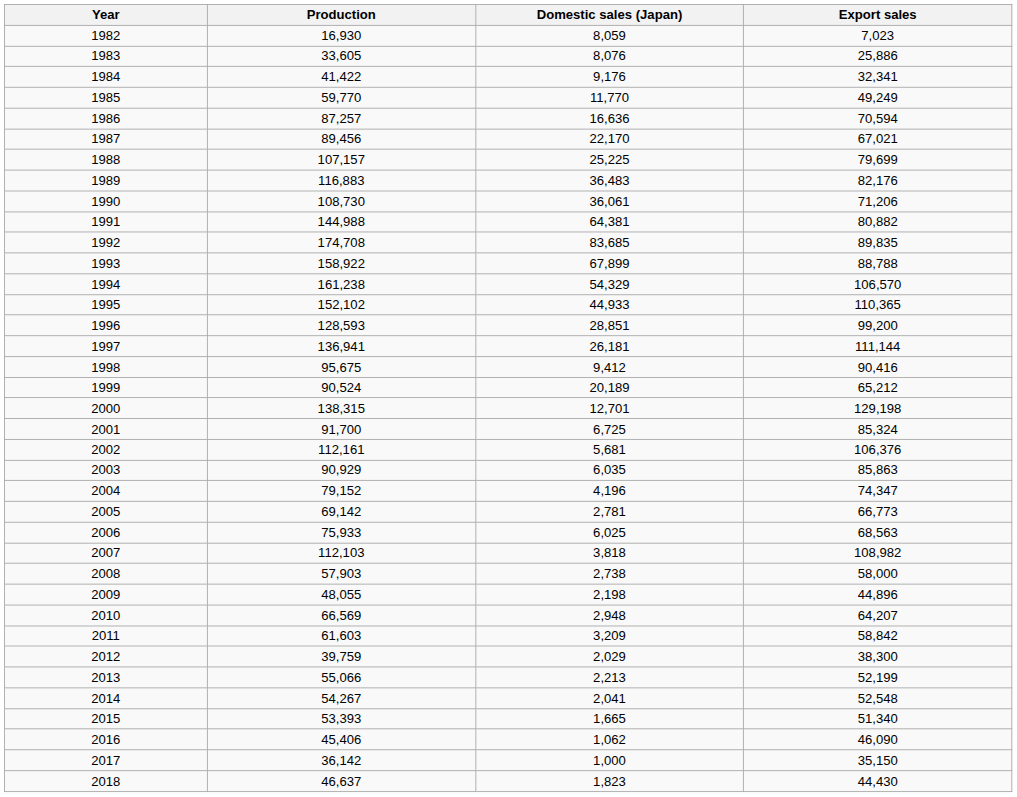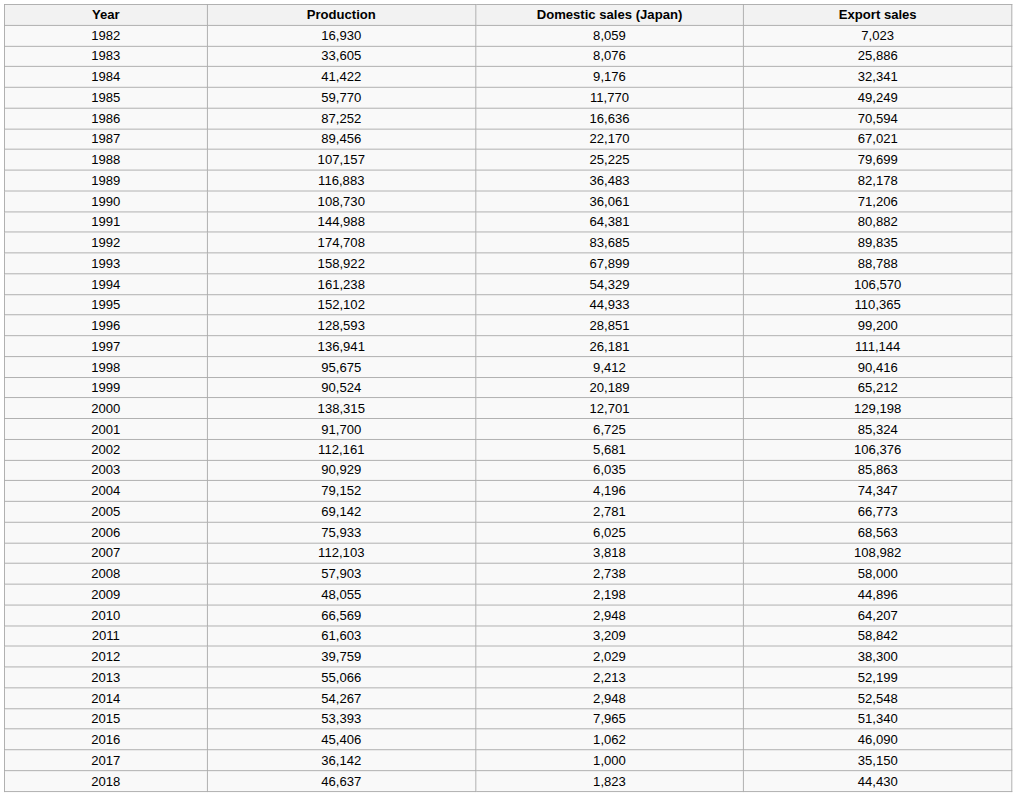1986 | Production: 87,257 -> 87,252
1989 | Export sales: 82,176 -> 82,178
2014 | Domestic sales (Japan): 2,041 -> 2,948
2015 | Domestic sales (Japan): 1,665 -> 7,965
